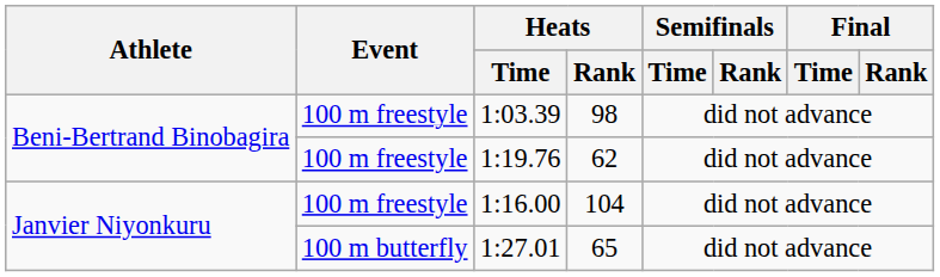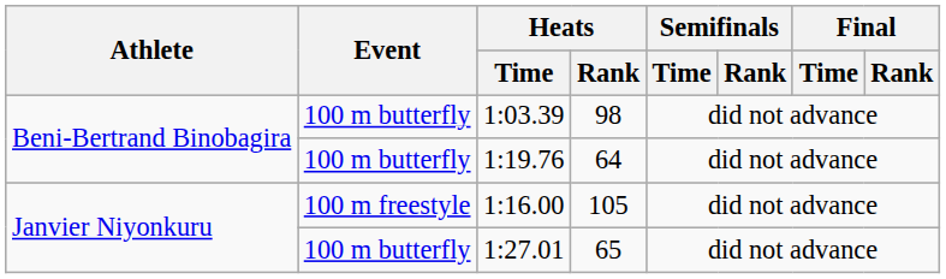1:03.39 | Event: 100 m freestyle -> 100 m butterfly
1:19.76 | Event: 100 m freestyle -> 100 m butterfly
1:19.76 | Heats / Rank: 62 -> 64
1:16.00 | Heats / Rank: 104 -> 105
